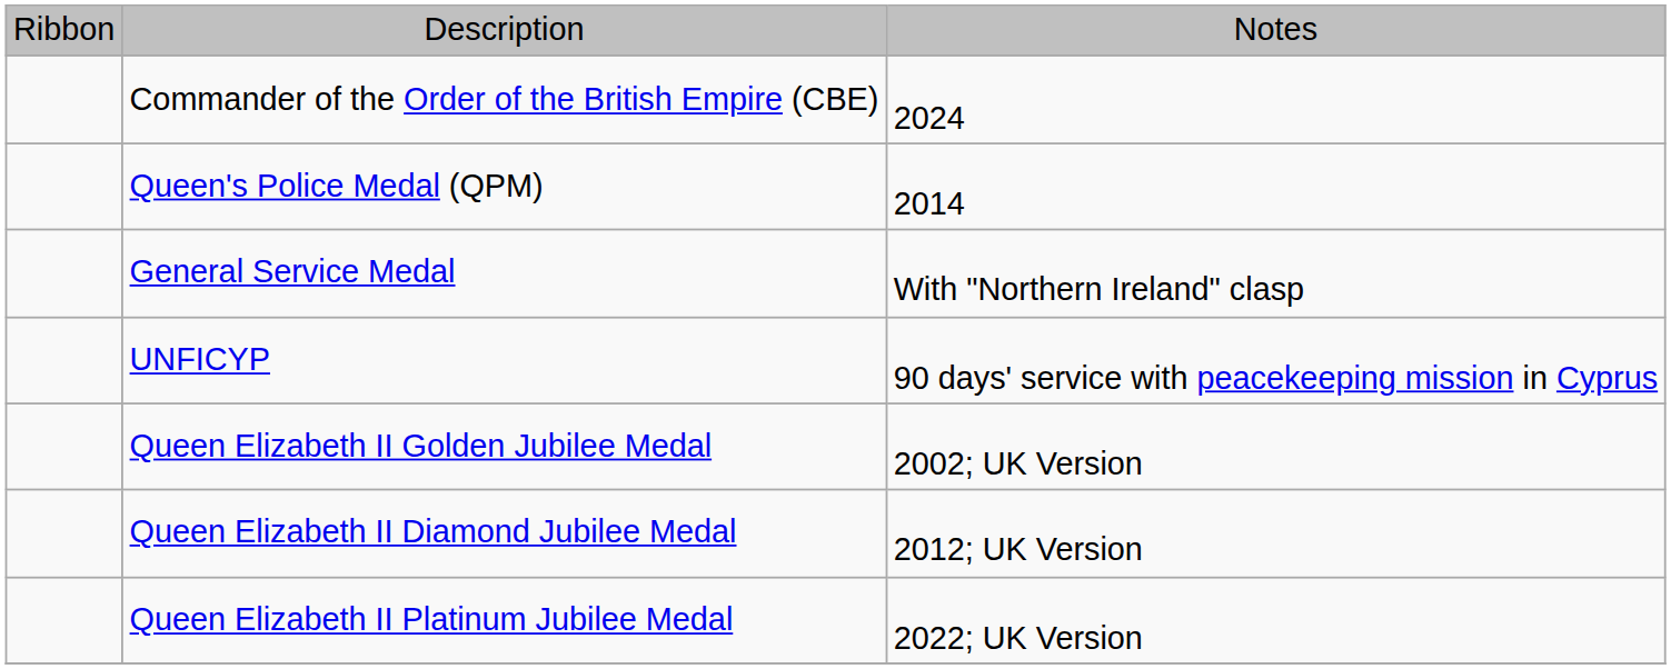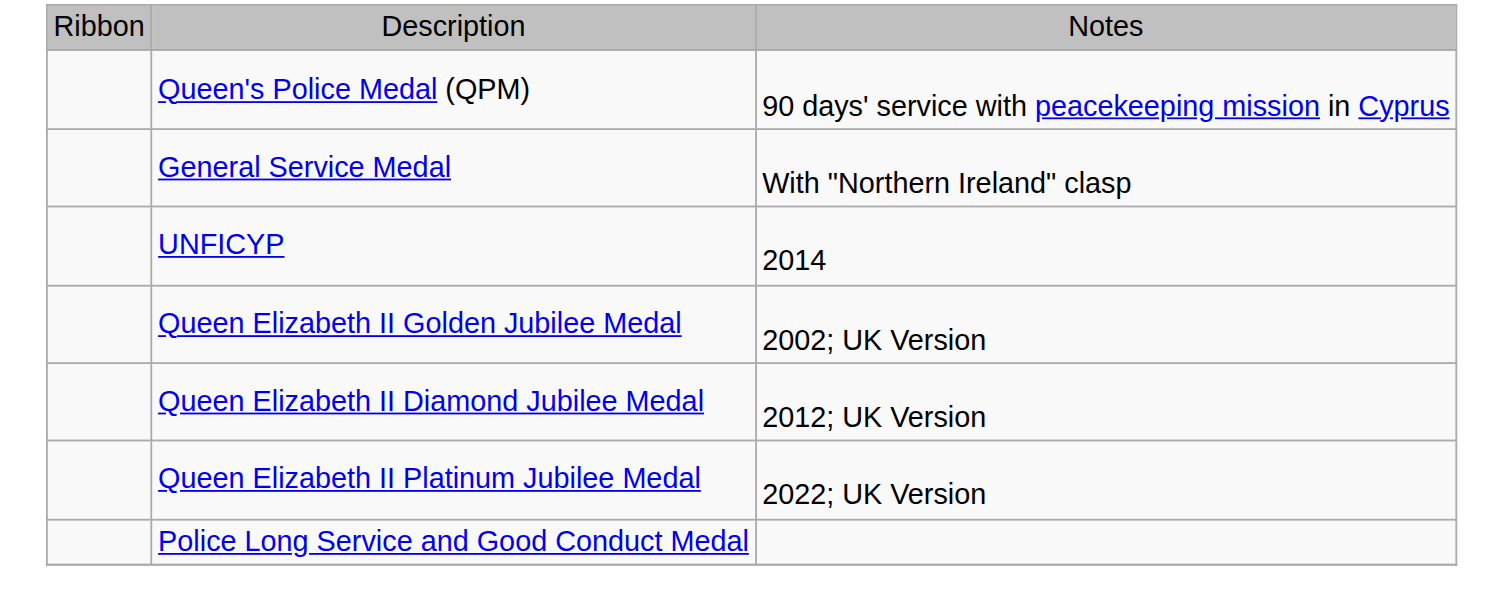- row: Commander of the Order of the British Empire (CBE) | 2024
Queen's Police Medal (QPM) | column 3: 2014 -> 90 days' service with peacekeeping mission in Cyprus
UNFICYP | column 3: 90 days' service with peacekeeping mission in Cyprus -> 2014
+ row: Police Long Service and Good Conduct Medal
